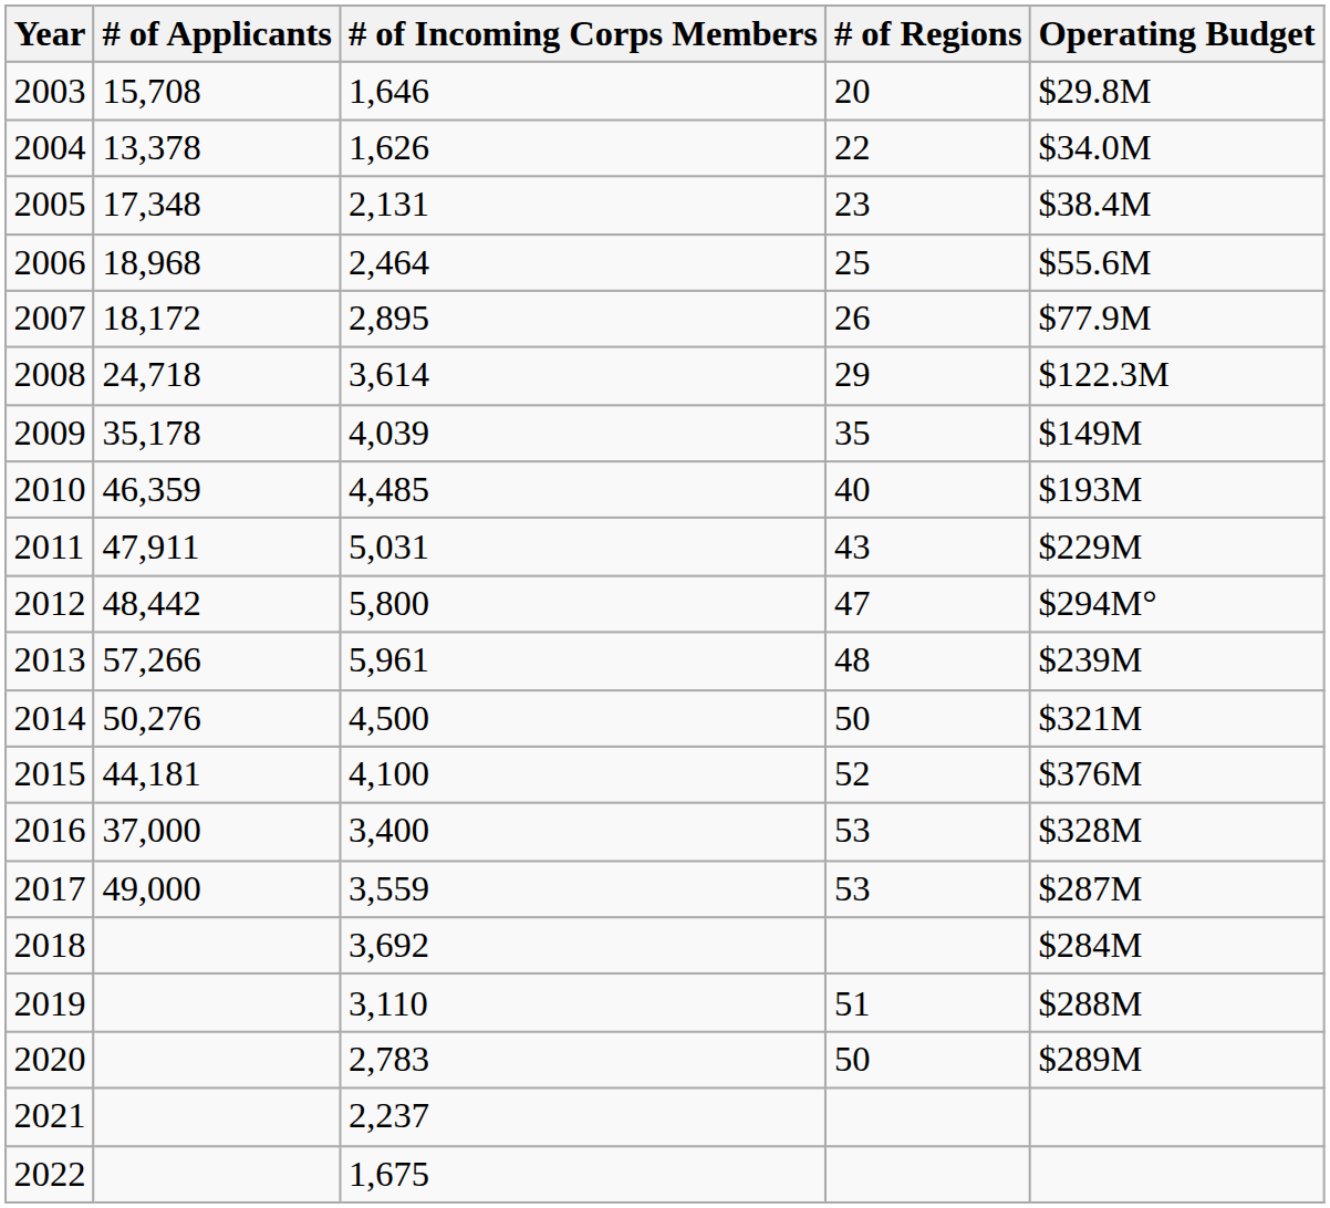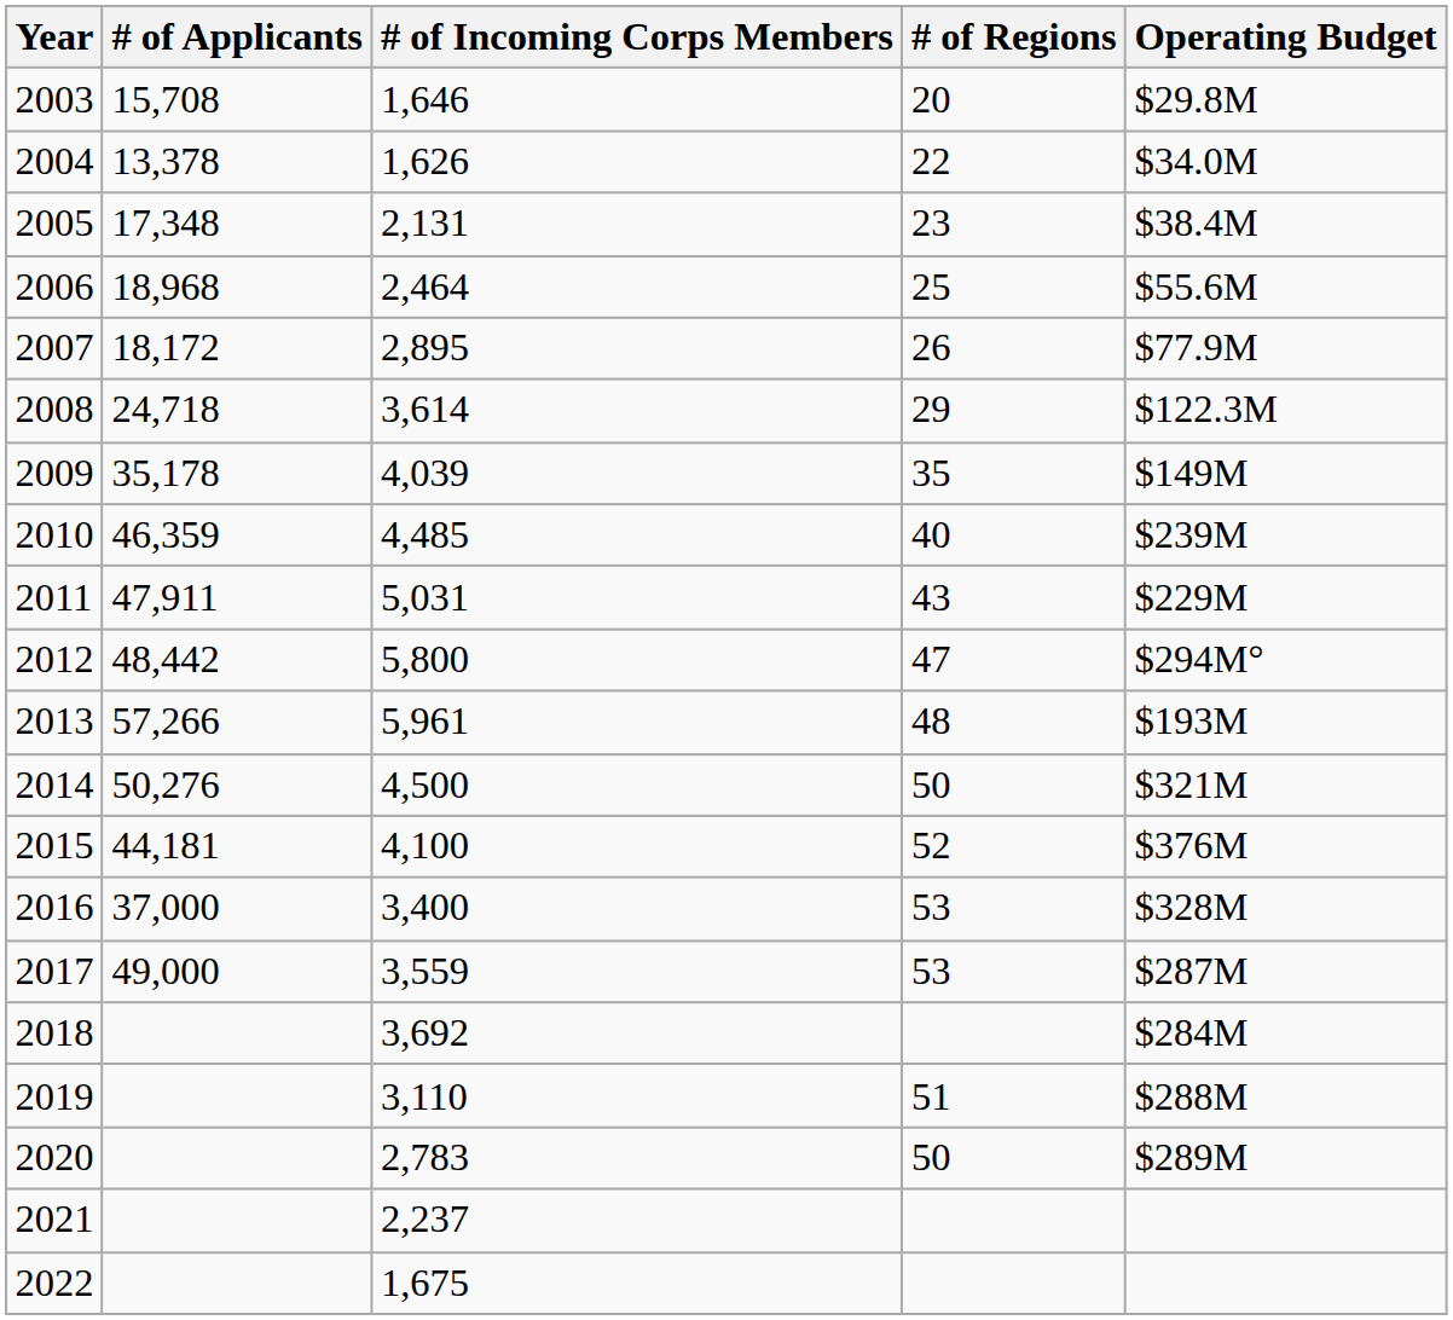2010 | Operating Budget: $193M -> $239M
2013 | Operating Budget: $239M -> $193M
